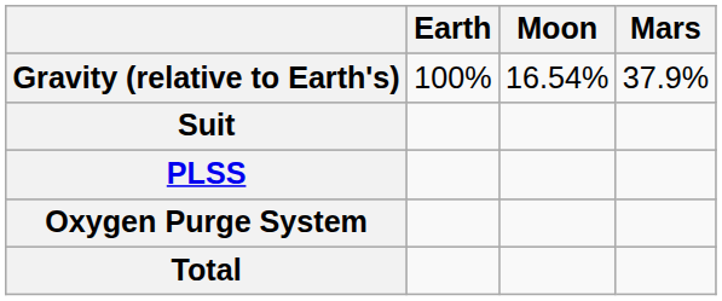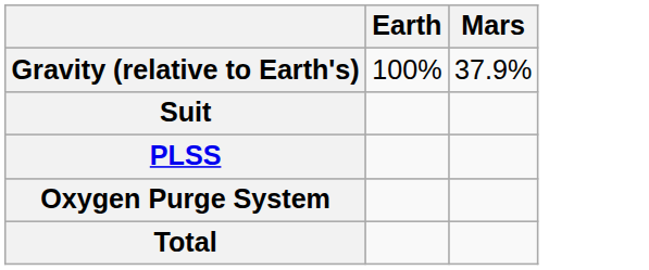- column: Moon | 16.54%
